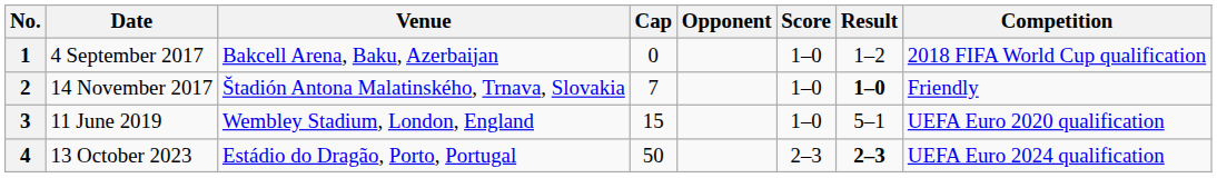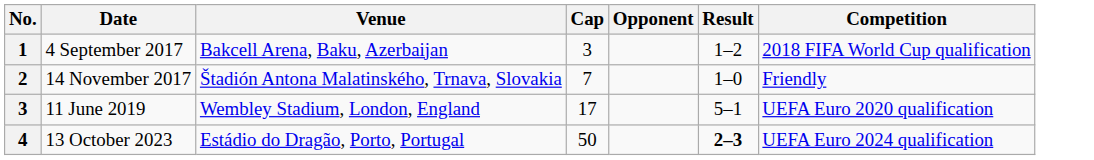- column: Score | 1–0 | 1–0 | 1–0 | 2–3
4 September 2017 | Cap: 0 -> 3
14 November 2017 | Result: bold -> normal
11 June 2019 | Cap: 15 -> 17
